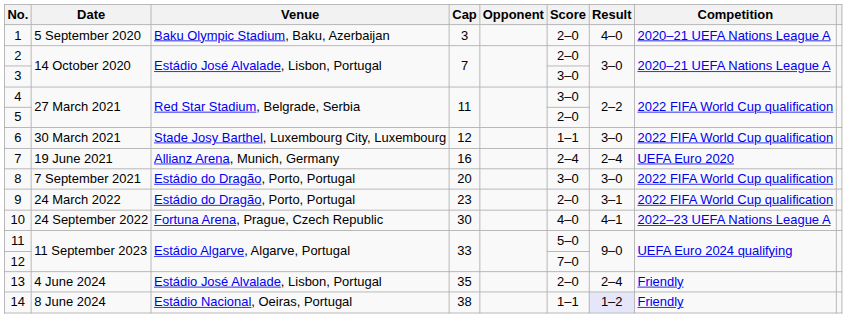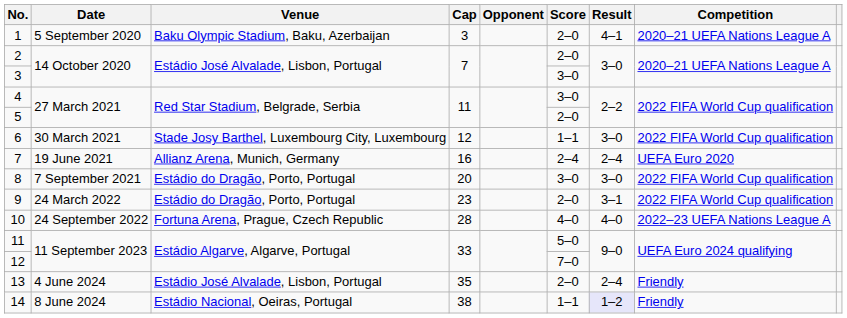1 | Result: 4–0 -> 4–1
10 | Cap: 30 -> 28
10 | Result: 4–1 -> 4–0
